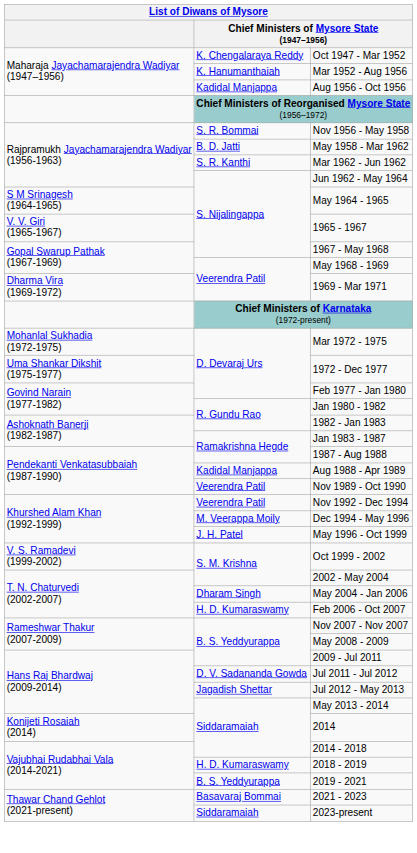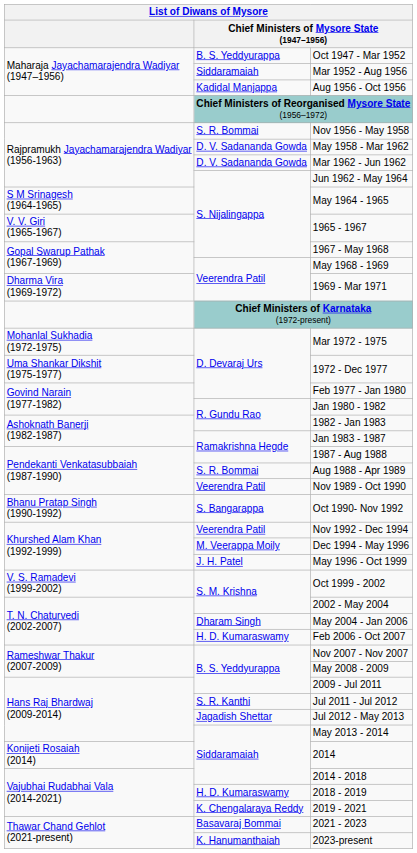Oct 1947 - Mar 1952 | column 2: K. Chengalaraya Reddy -> B. S. Yeddyurappa
Mar 1952 - Aug 1956 | column 2: K. Hanumanthaiah -> Siddaramaiah
May 1958 - Mar 1962 | column 2: B. D. Jatti -> D. V. Sadananda Gowda
Mar 1962 - Jun 1962 | column 2: S. R. Kanthi -> D. V. Sadananda Gowda
Aug 1988 - Apr 1989 | column 2: Kadidal Manjappa -> S. R. Bommai
+ row: Bhanu Pratap Singh (1990-1992) | S. Bangarappa | Oct 1990- Nov 1992
Jul 2011 - Jul 2012 | column 2: D. V. Sadananda Gowda -> S. R. Kanthi
2019 - 2021 | column 2: B. S. Yeddyurappa -> K. Chengalaraya Reddy
2023-present | column 2: Siddaramaiah -> K. Hanumanthaiah
